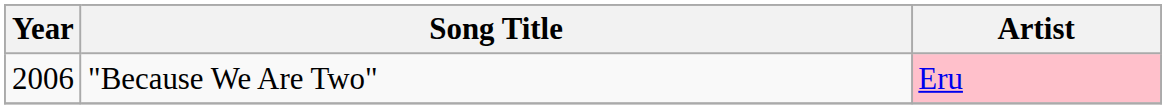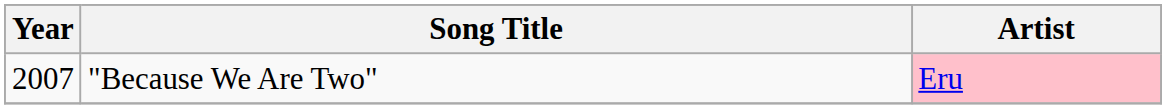"Because We Are Two" | Year: 2006 -> 2007
